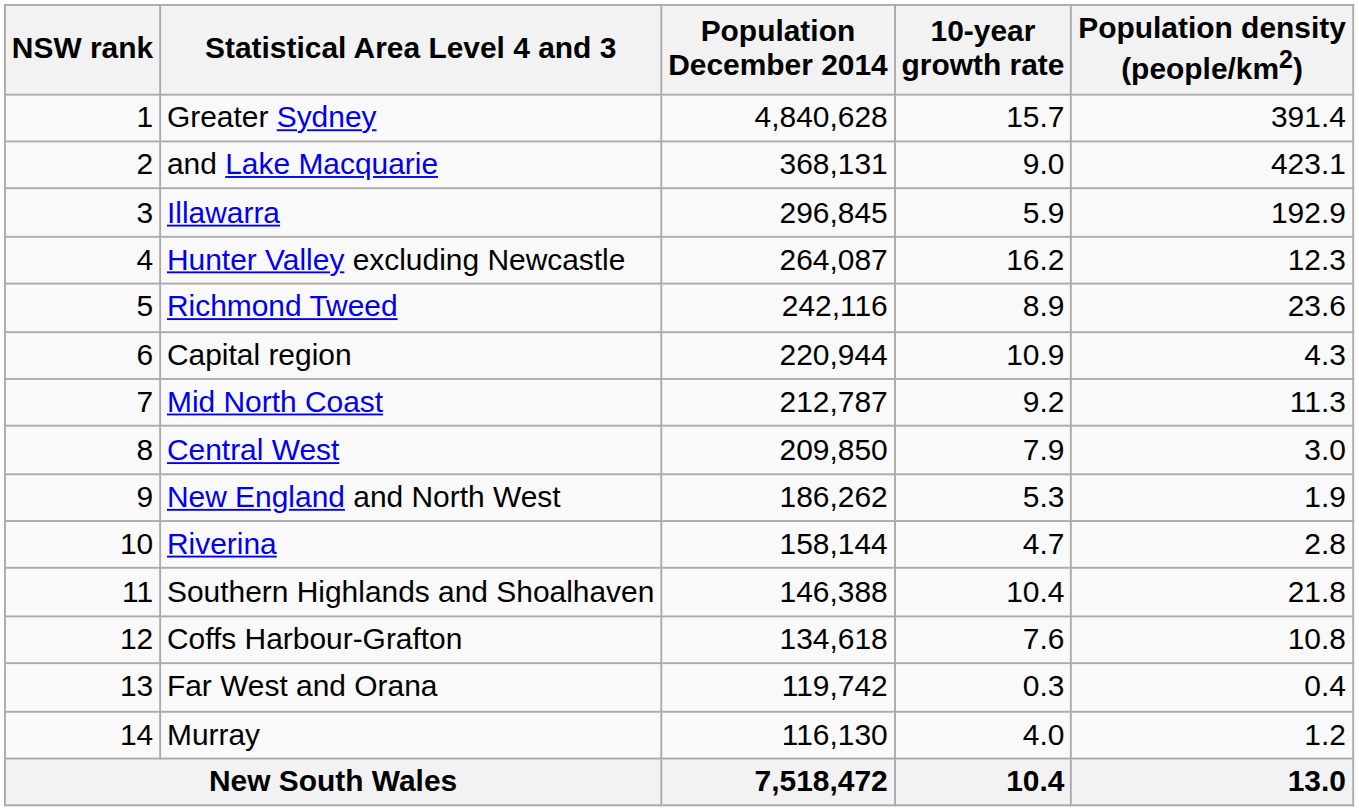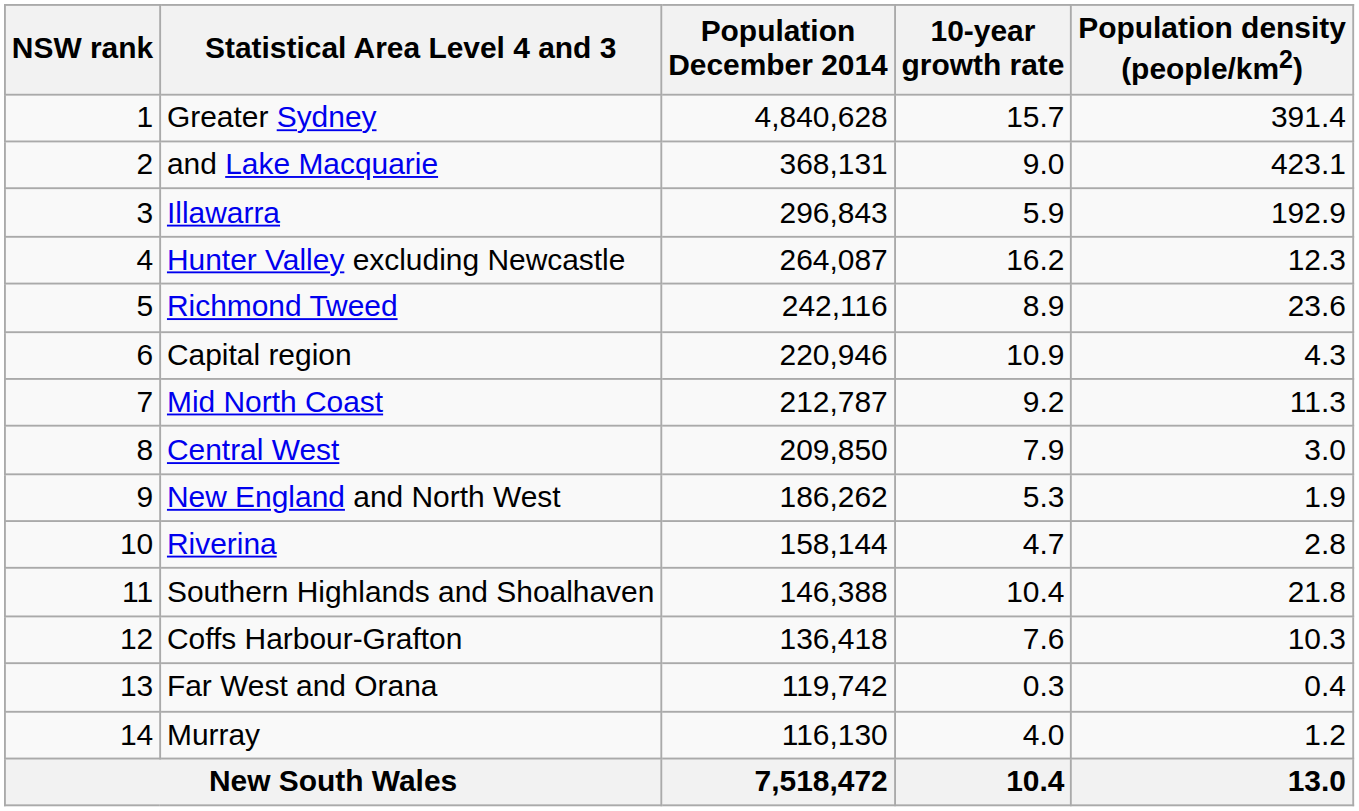Illawarra | Population December 2014: 296,845 -> 296,843
Capital region | Population December 2014: 220,944 -> 220,946
Coffs Harbour-Grafton | Population December 2014: 134,618 -> 136,418
Coffs Harbour-Grafton | Population density (people/km2): 10.8 -> 10.3
